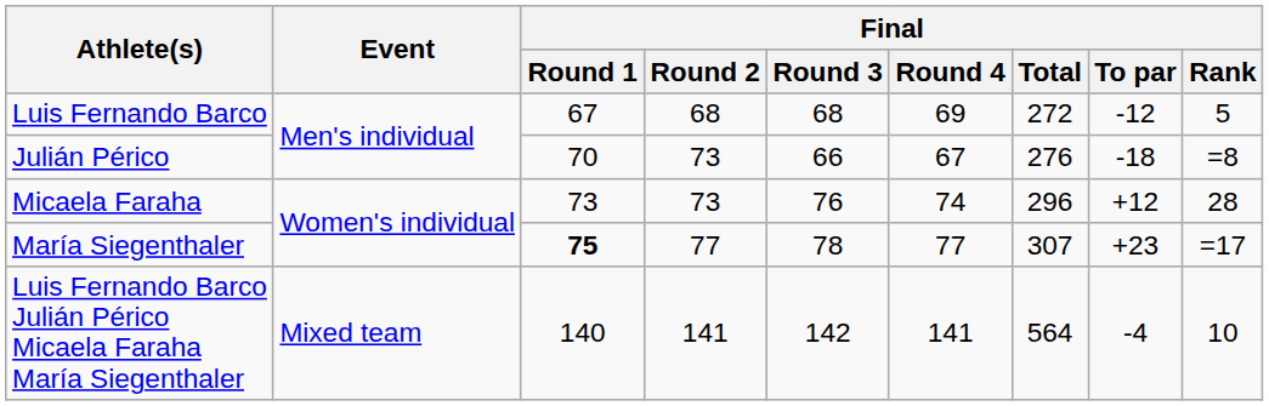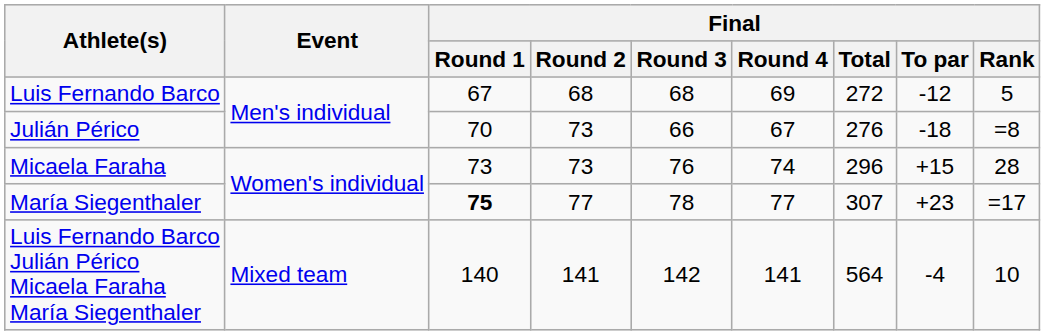Micaela Faraha | Final / To par: +12 -> +15
